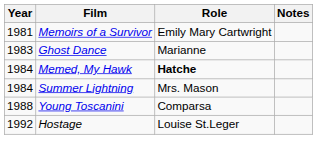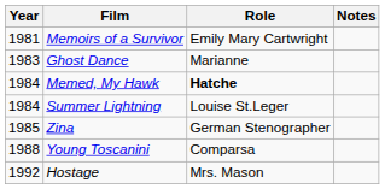Summer Lightning | Role: Mrs. Mason -> Louise St.Leger
+ row: 1985 | Zina | German Stenographer
Hostage | Role: Louise St.Leger -> Mrs. Mason
